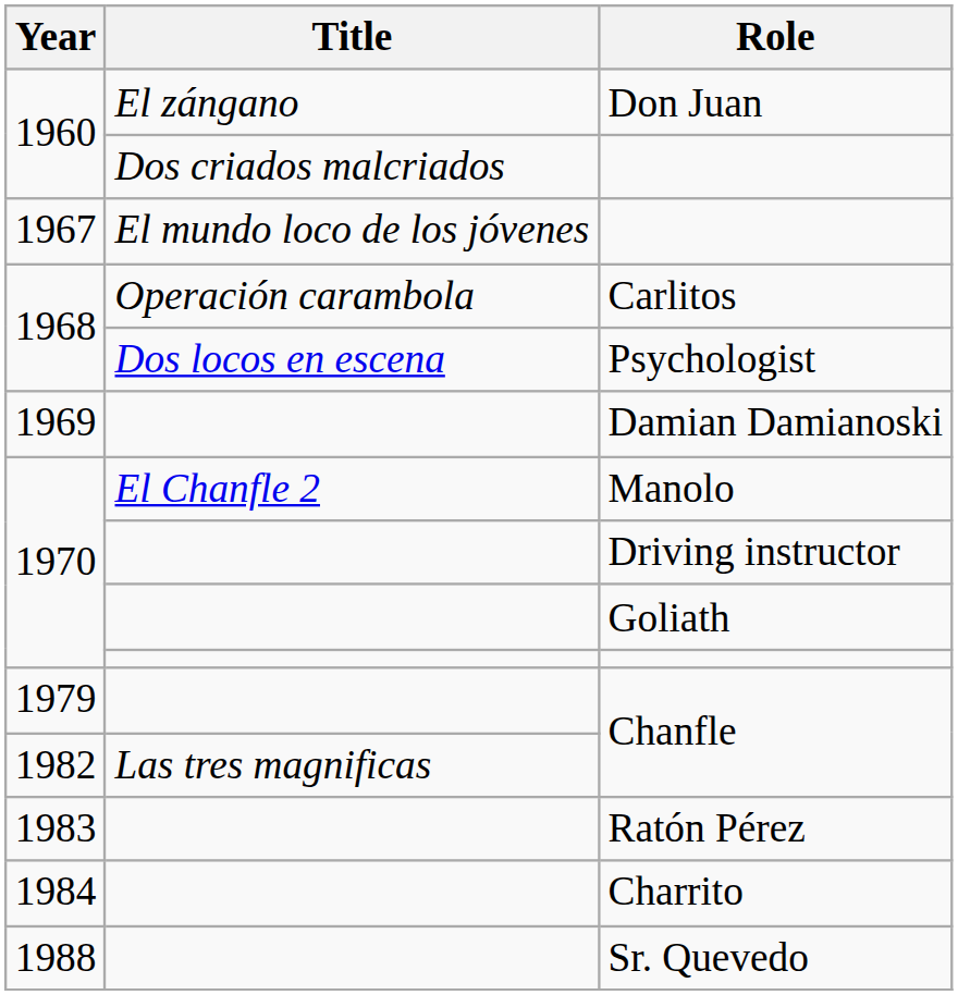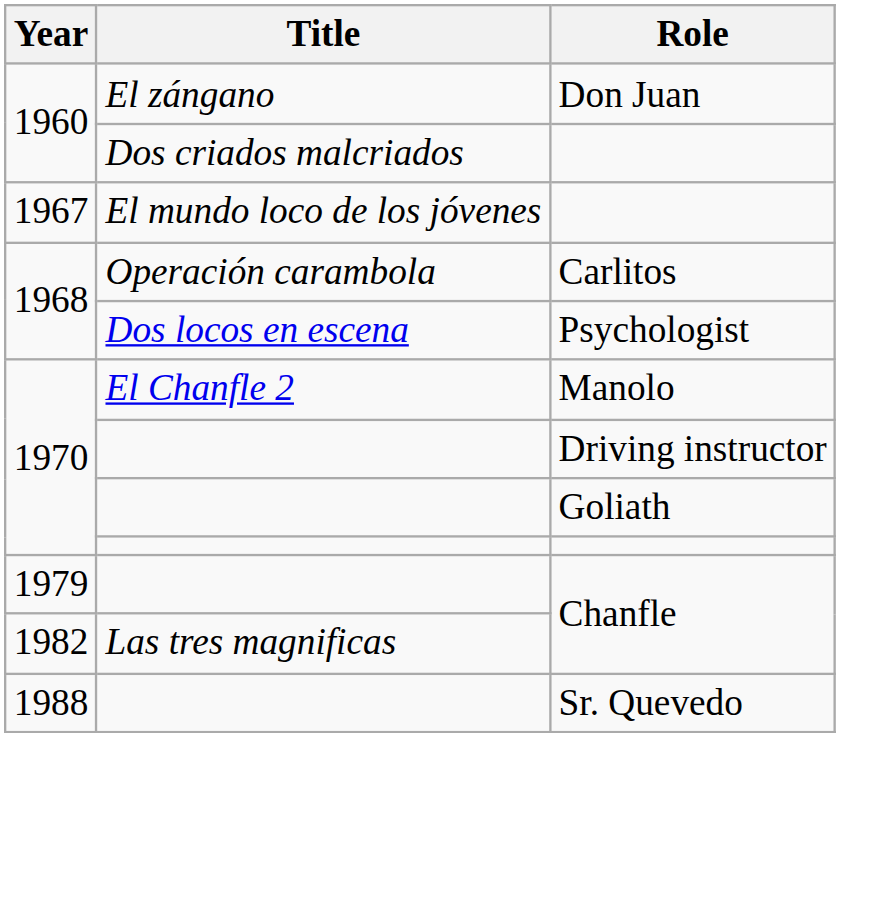- row: 1969 | Damian Damianoski
- row: 1983 | Ratón Pérez
- row: 1984 | Charrito
